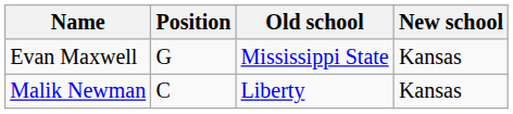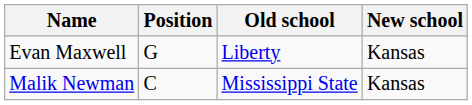Evan Maxwell | Old school: Mississippi State -> Liberty
Malik Newman | Old school: Liberty -> Mississippi State
